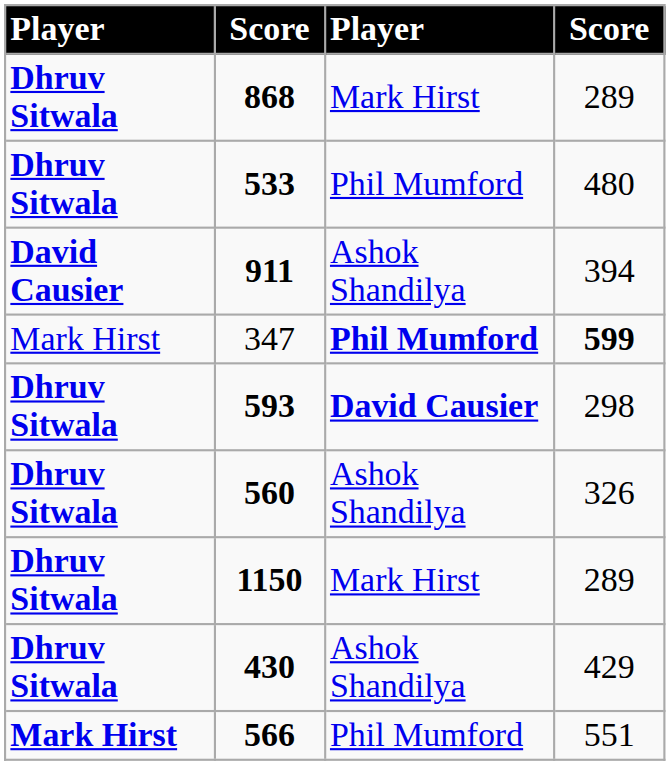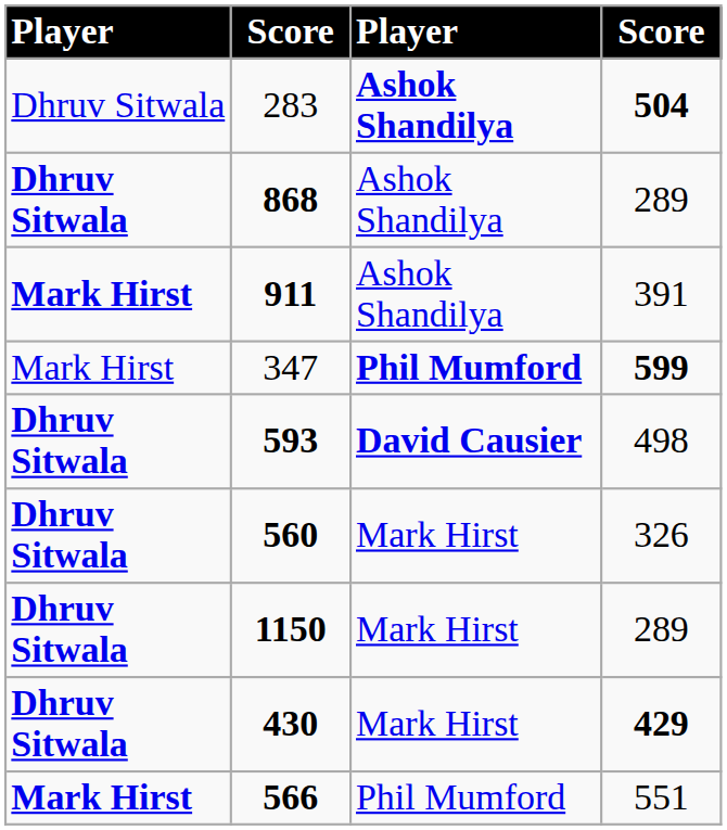+ row: Dhruv Sitwala | 283 | Ashok Shandilya | 504
868 | column 3: Mark Hirst -> Ashok Shandilya
- row: Dhruv Sitwala | 533 | Phil Mumford | 480
911 | column 1: David Causier -> Mark Hirst
911 | column 4: 394 -> 391
593 | column 4: 298 -> 498
560 | column 3: Ashok Shandilya -> Mark Hirst
430 | column 3: Ashok Shandilya -> Mark Hirst
430 | column 4: normal -> bold
